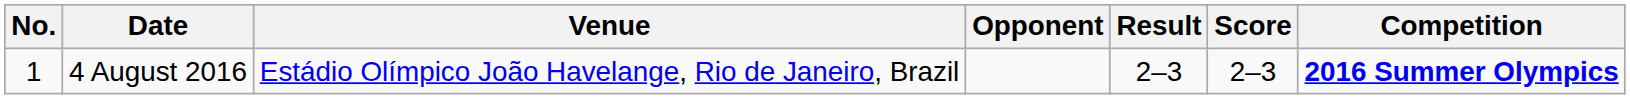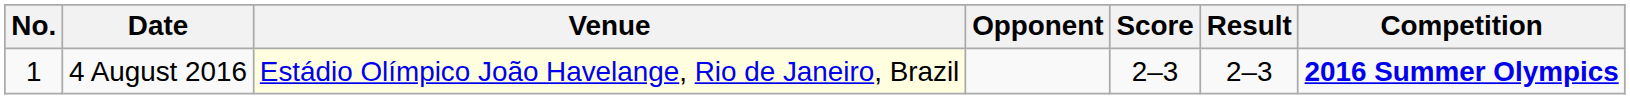columns swapped: Score <-> Result
4 August 2016 | Venue: no background -> lightyellow background
